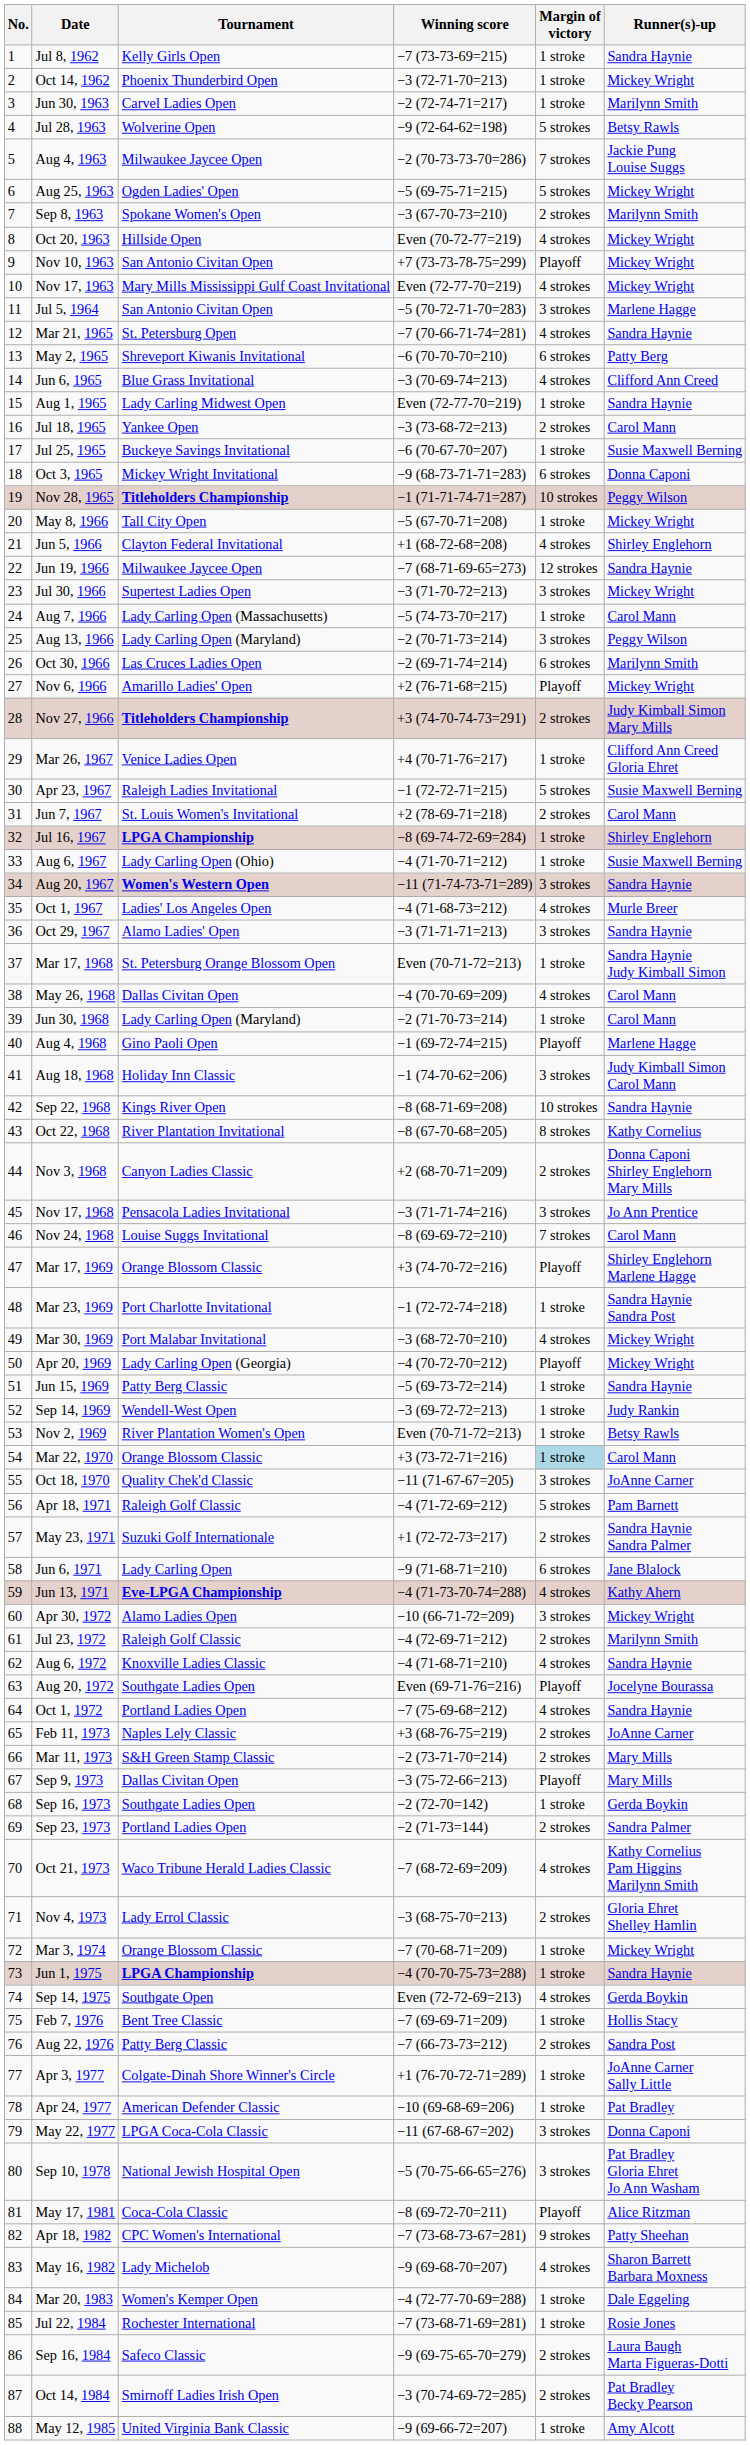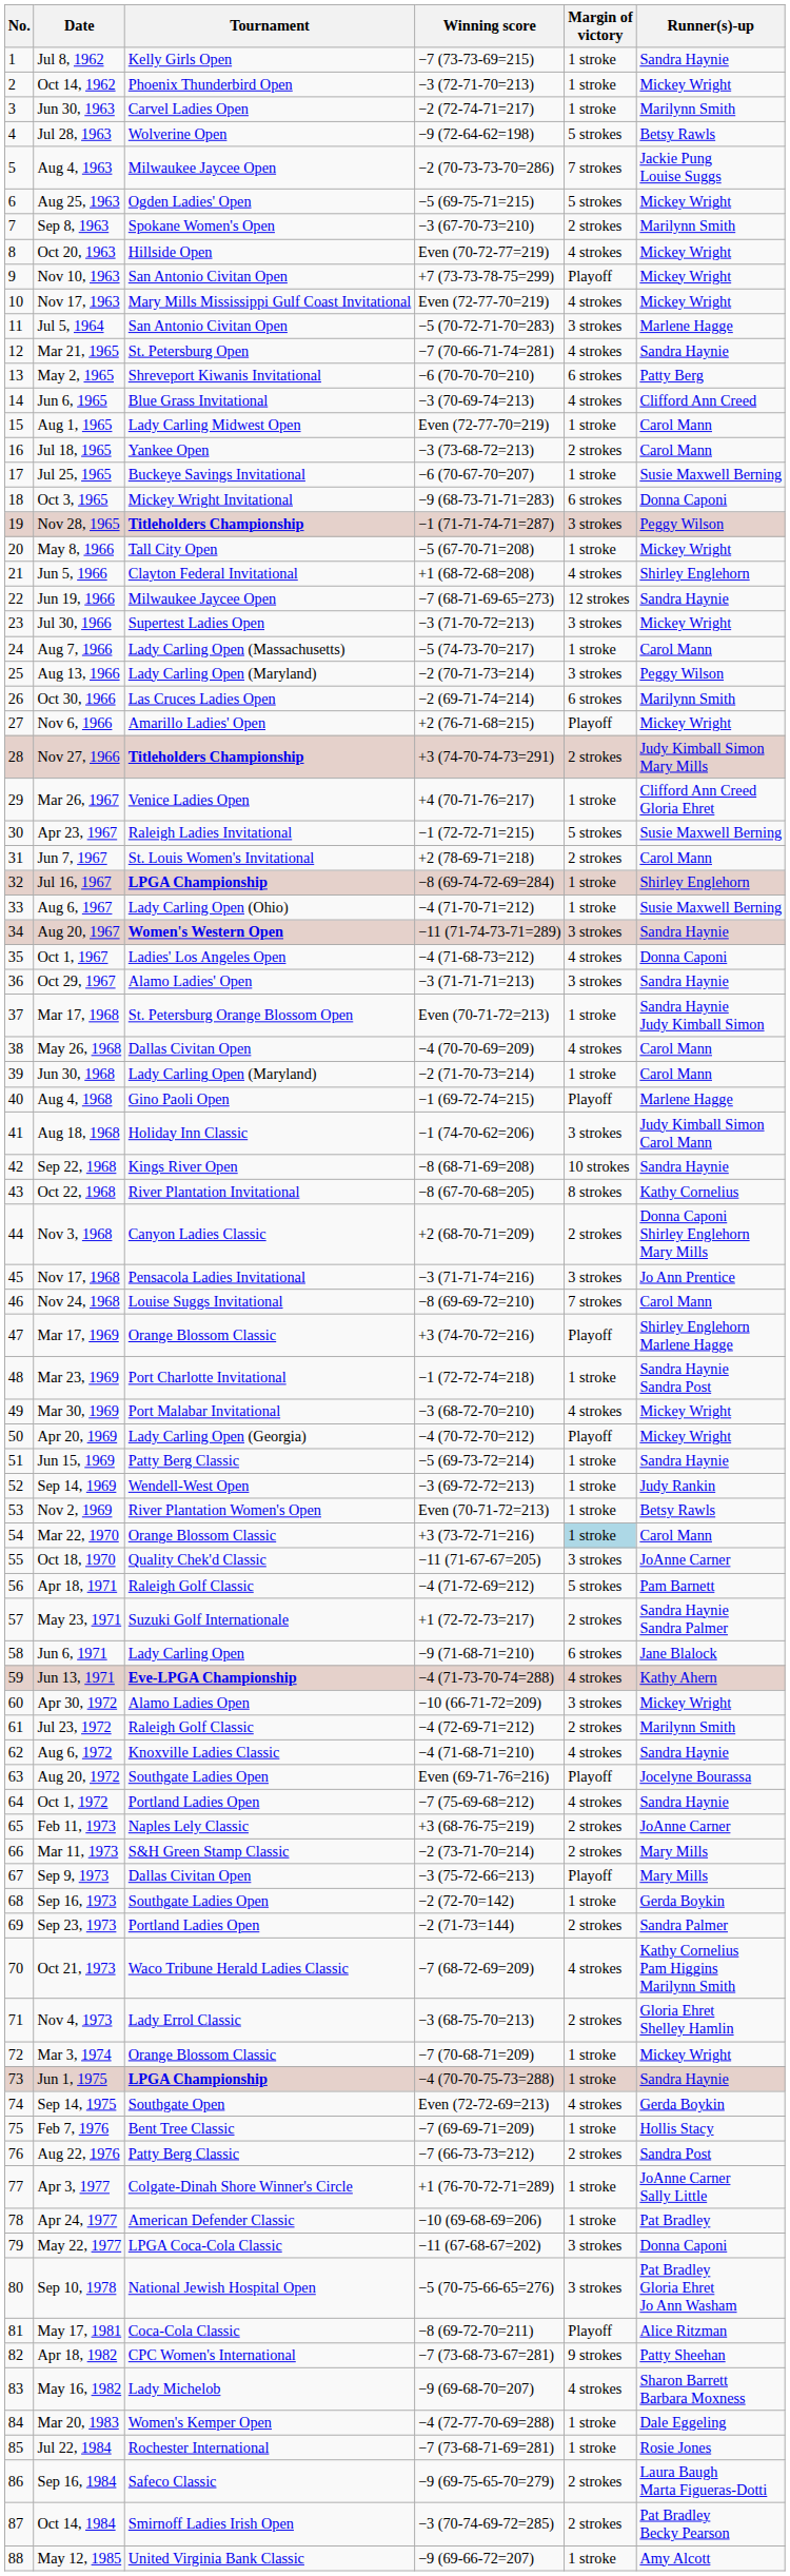Aug 1, 1965 | Runner(s)-up: Sandra Haynie -> Carol Mann
Nov 28, 1965 | Margin of victory: 10 strokes -> 3 strokes
Oct 1, 1967 | Runner(s)-up: Murle Breer -> Donna Caponi
